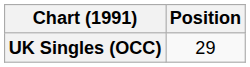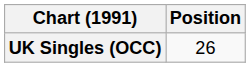UK Singles (OCC) | Position: 29 -> 26
